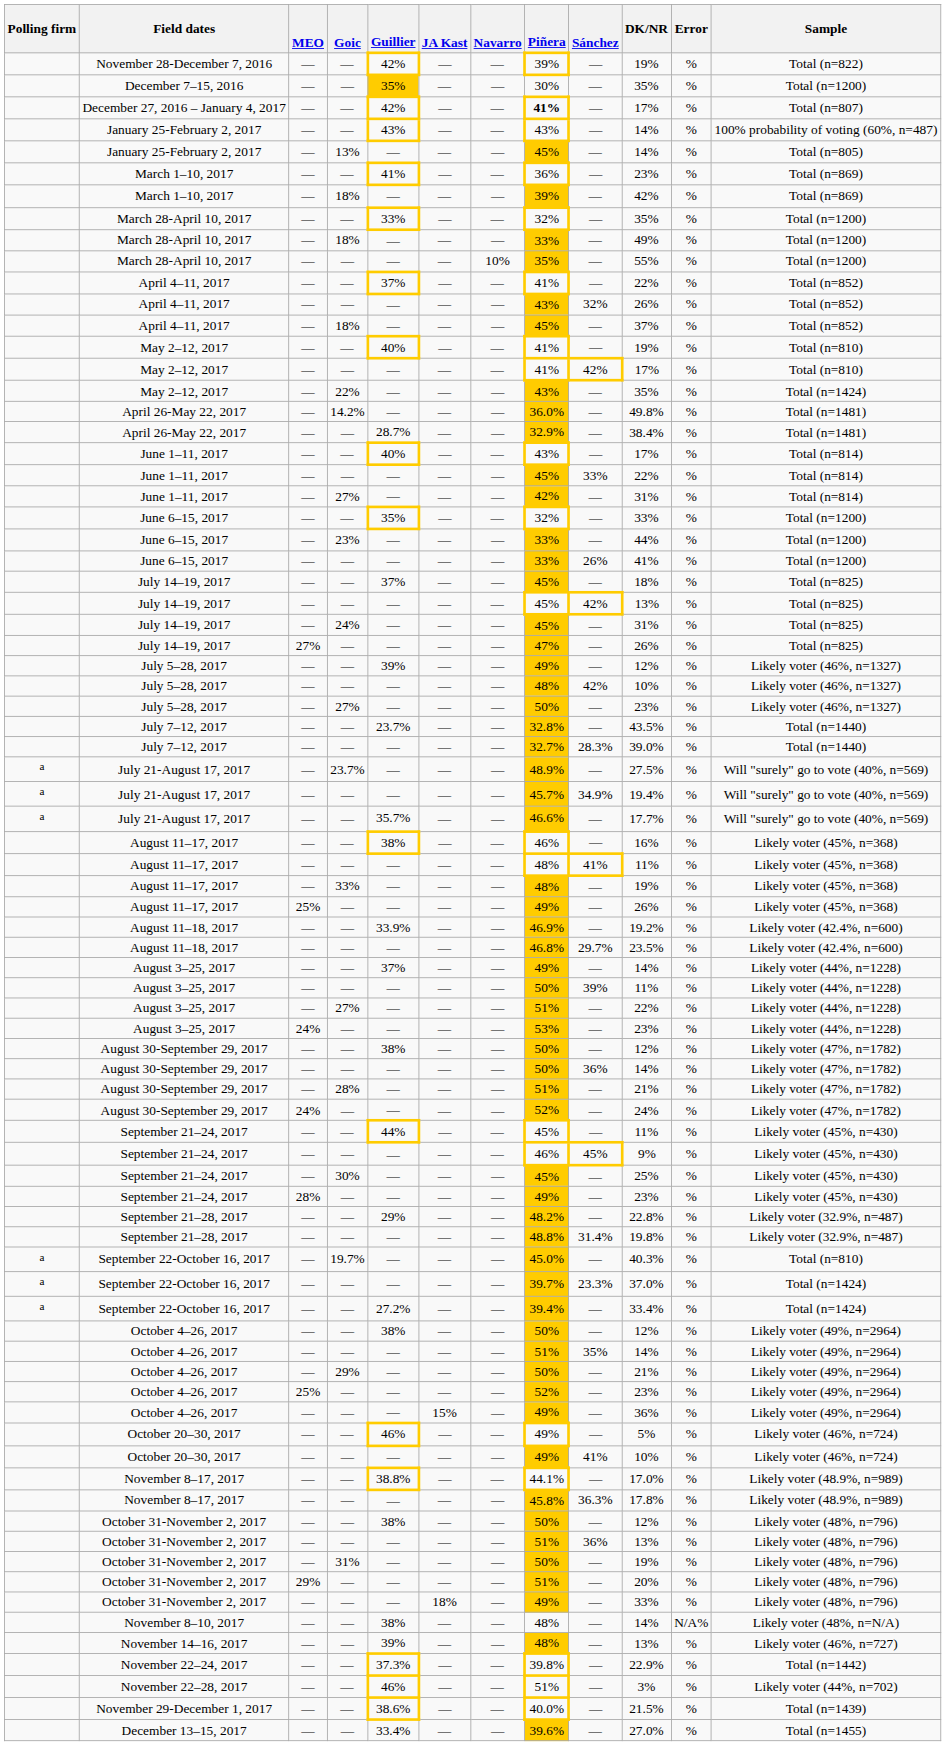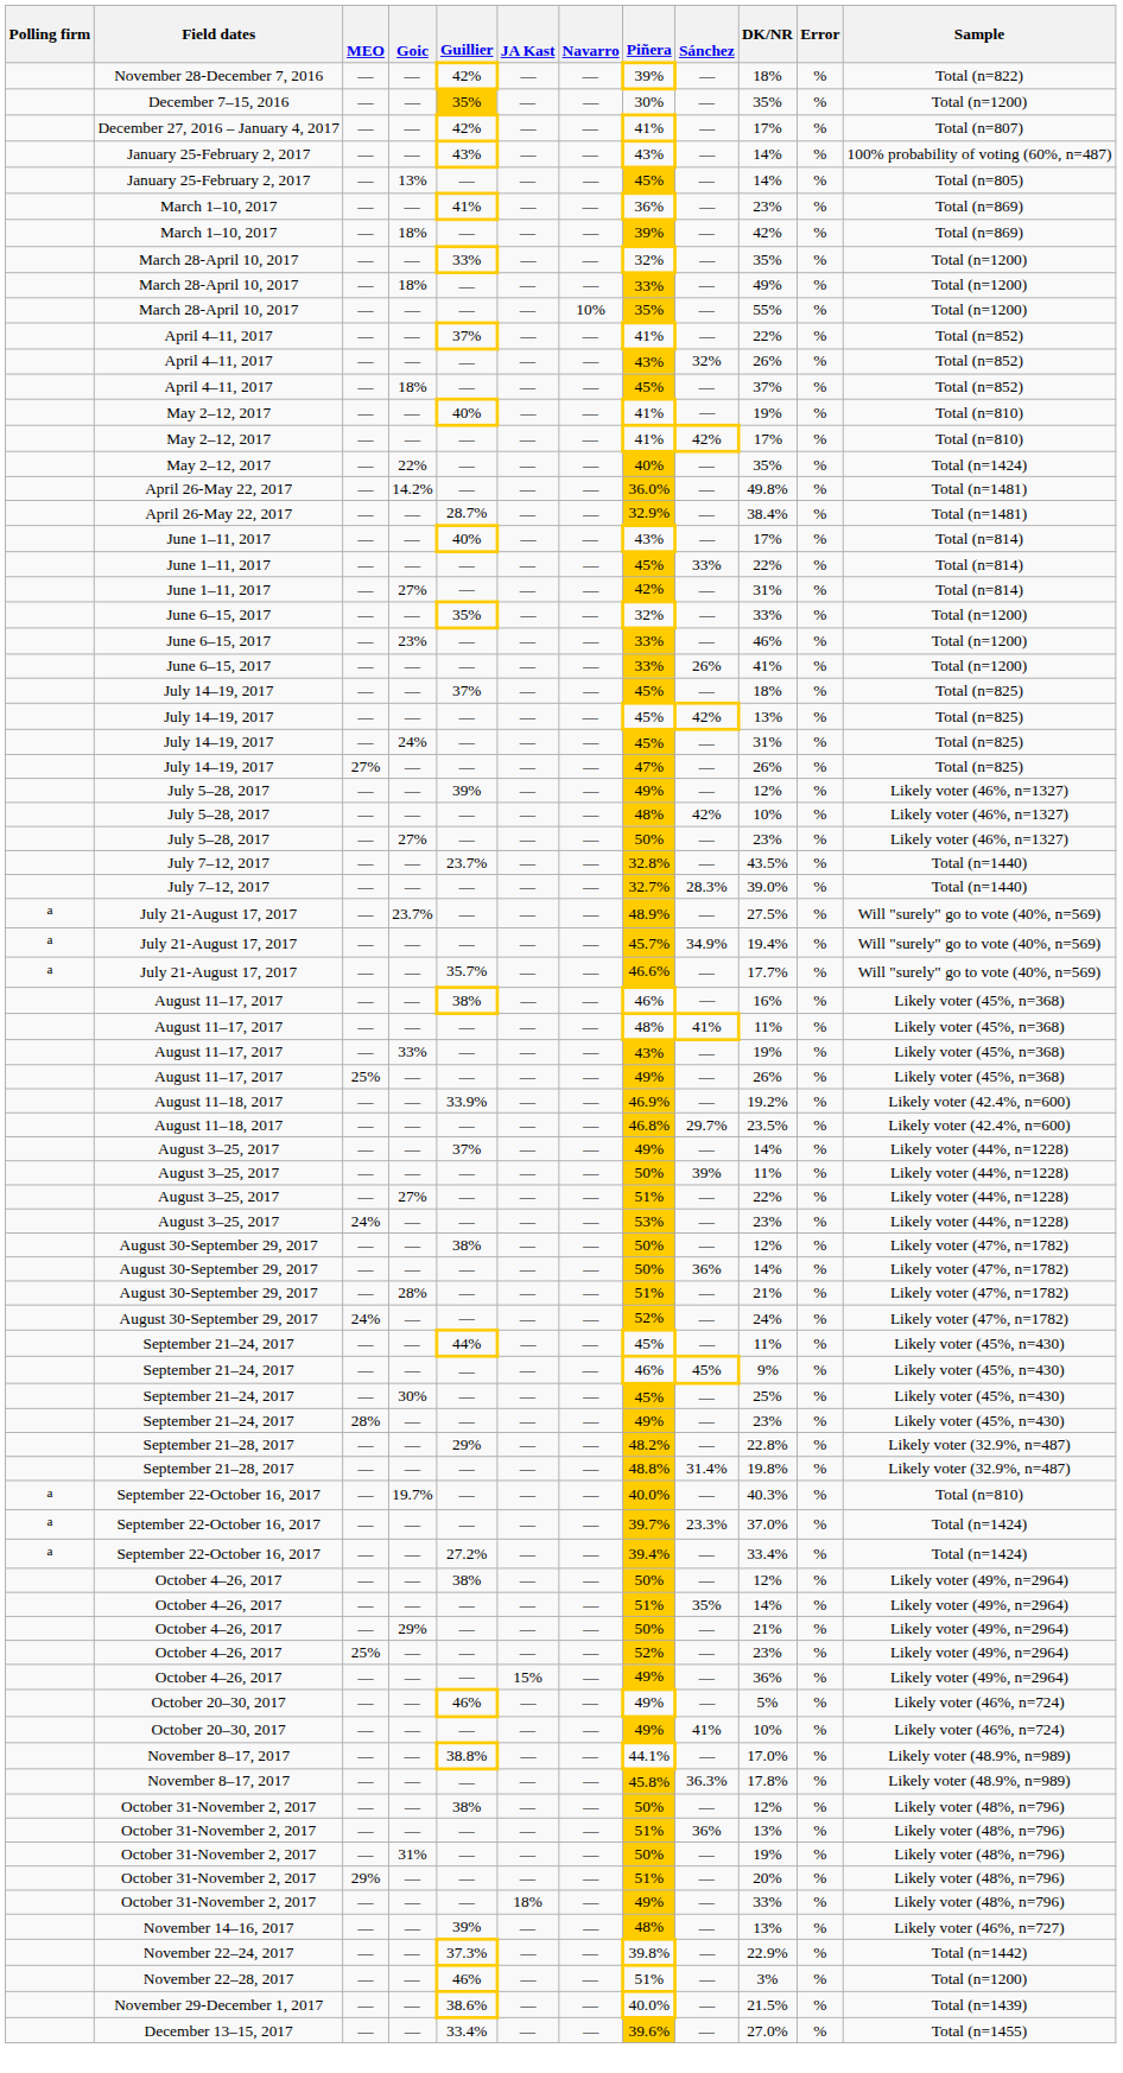November 28-December 7, 2016 | DK/NR: 19% -> 18%
December 27, 2016 – January 4, 2017 | Piñera: bold -> normal
May 2–12, 2017 / 22% | Piñera: 43% -> 40%
June 6–15, 2017 / 23% | DK/NR: 44% -> 46%
August 11–17, 2017 / 33% | Piñera: 48% -> 43%
September 22-October 16, 2017 / 19.7% | Piñera: 45.0% -> 40.0%
- row: November 8–10, 2017 | — | — | 38% | — | — | 48% | — | 14% | N/A% | Likely voter (48%, n=N/A)
November 22–28, 2017 | Sample: Likely voter (44%, n=702) -> Total (n=1200)
